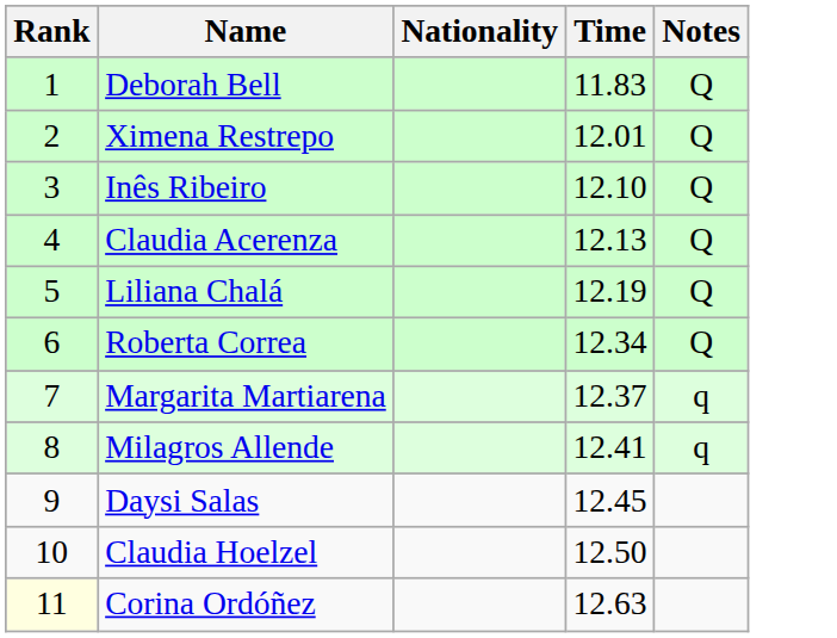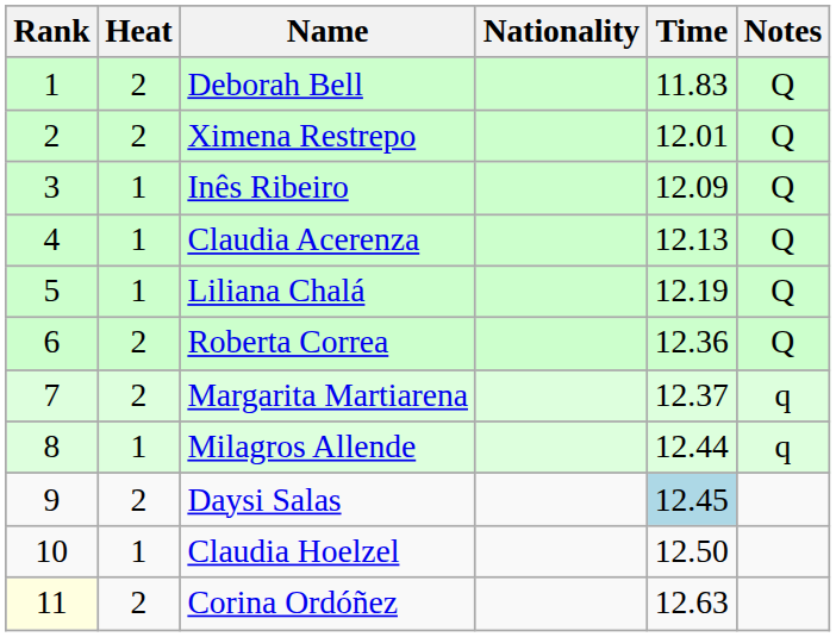+ column: Heat | 2 | 2 | 1 | 1 | 1 | 2 | 2 | 1 | 2 | 1 | 2
Inês Ribeiro | Time: 12.10 -> 12.09
Roberta Correa | Time: 12.34 -> 12.36
Milagros Allende | Time: 12.41 -> 12.44
Daysi Salas | Time: no background -> lightblue background
